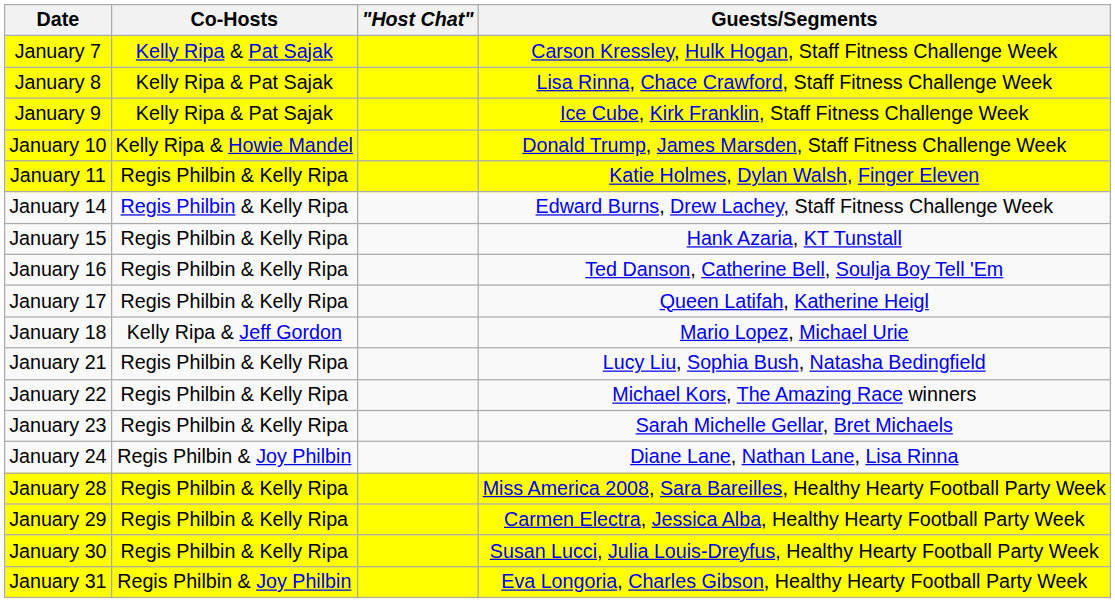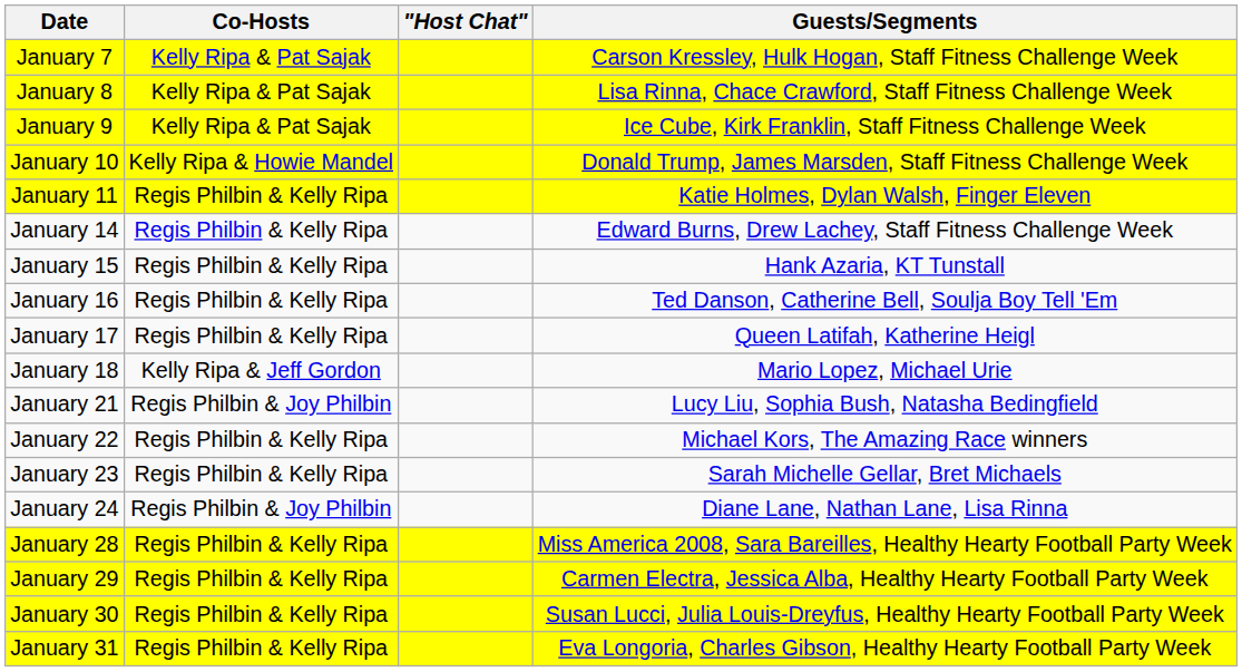January 21 | Co-Hosts: Regis Philbin & Kelly Ripa -> Regis Philbin & Joy Philbin
January 31 | Co-Hosts: Regis Philbin & Joy Philbin -> Regis Philbin & Kelly Ripa
